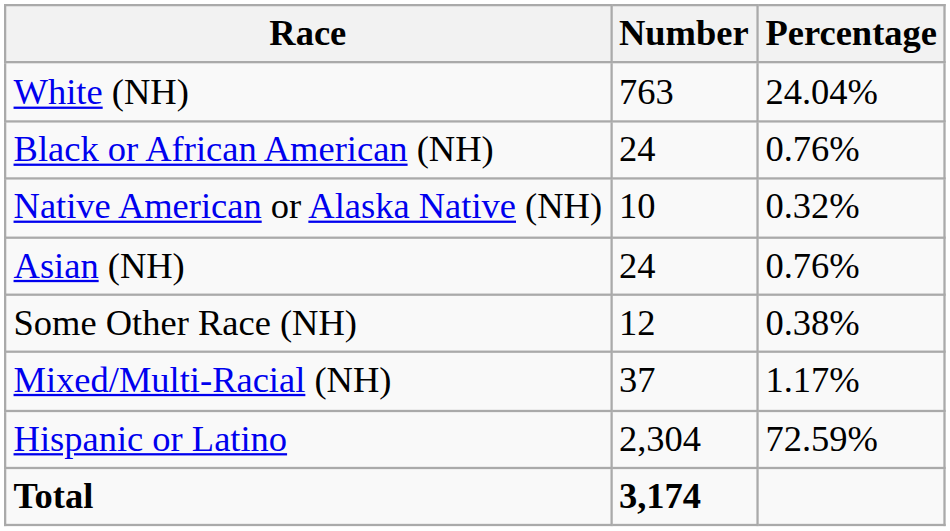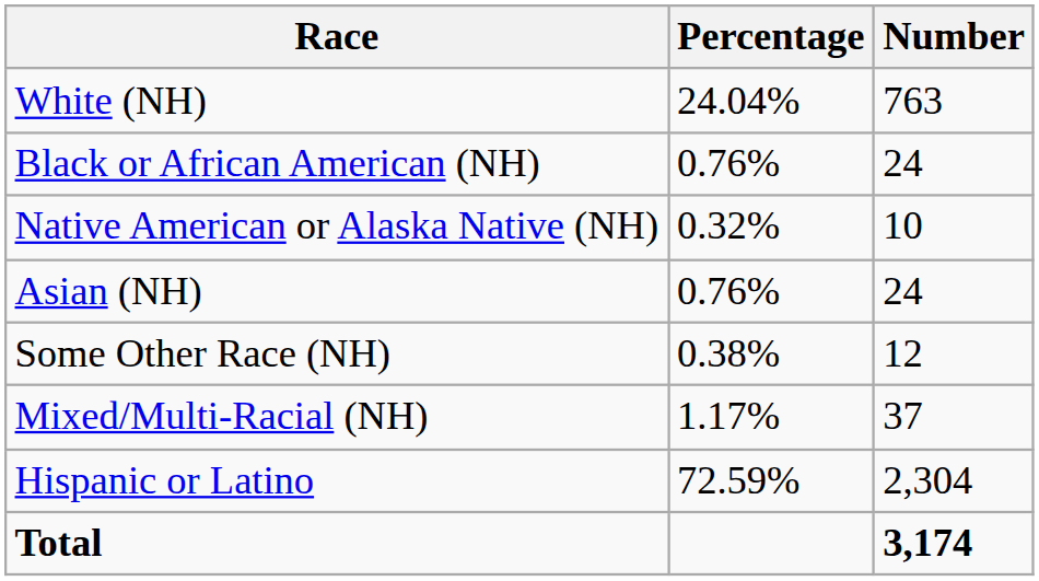columns swapped: Number <-> Percentage
